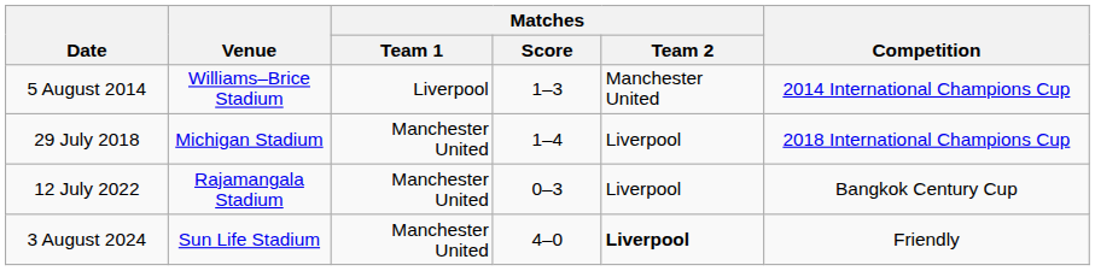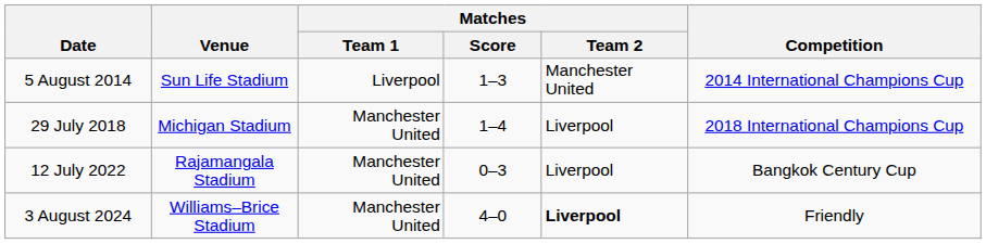5 August 2014 | Venue: Williams–Brice Stadium -> Sun Life Stadium
3 August 2024 | Venue: Sun Life Stadium -> Williams–Brice Stadium
